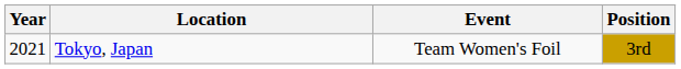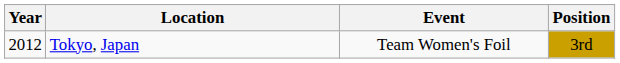Tokyo, Japan | Year: 2021 -> 2012
